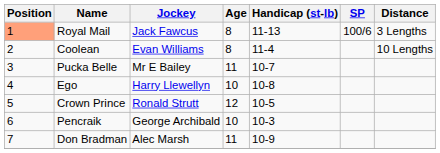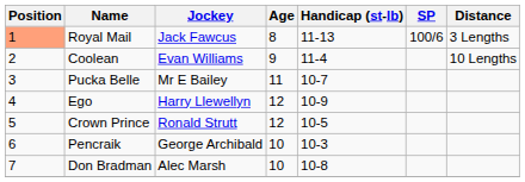Coolean | Age: 8 -> 9
Ego | Age: 10 -> 12
Ego | Handicap (st-lb): 10-8 -> 10-9
Don Bradman | Age: 11 -> 10
Don Bradman | Handicap (st-lb): 10-9 -> 10-8
